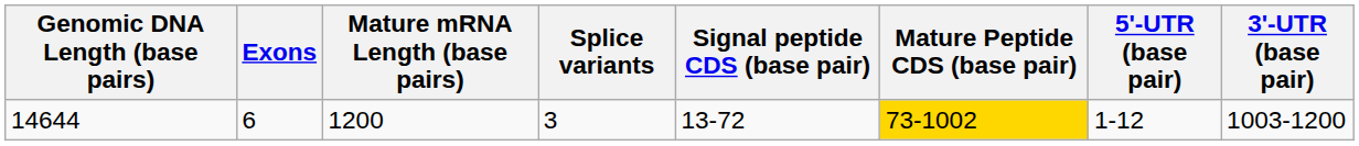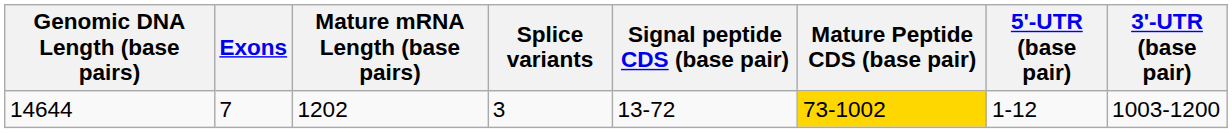14644 | Exons: 6 -> 7
14644 | Mature mRNA Length (base pairs): 1200 -> 1202
